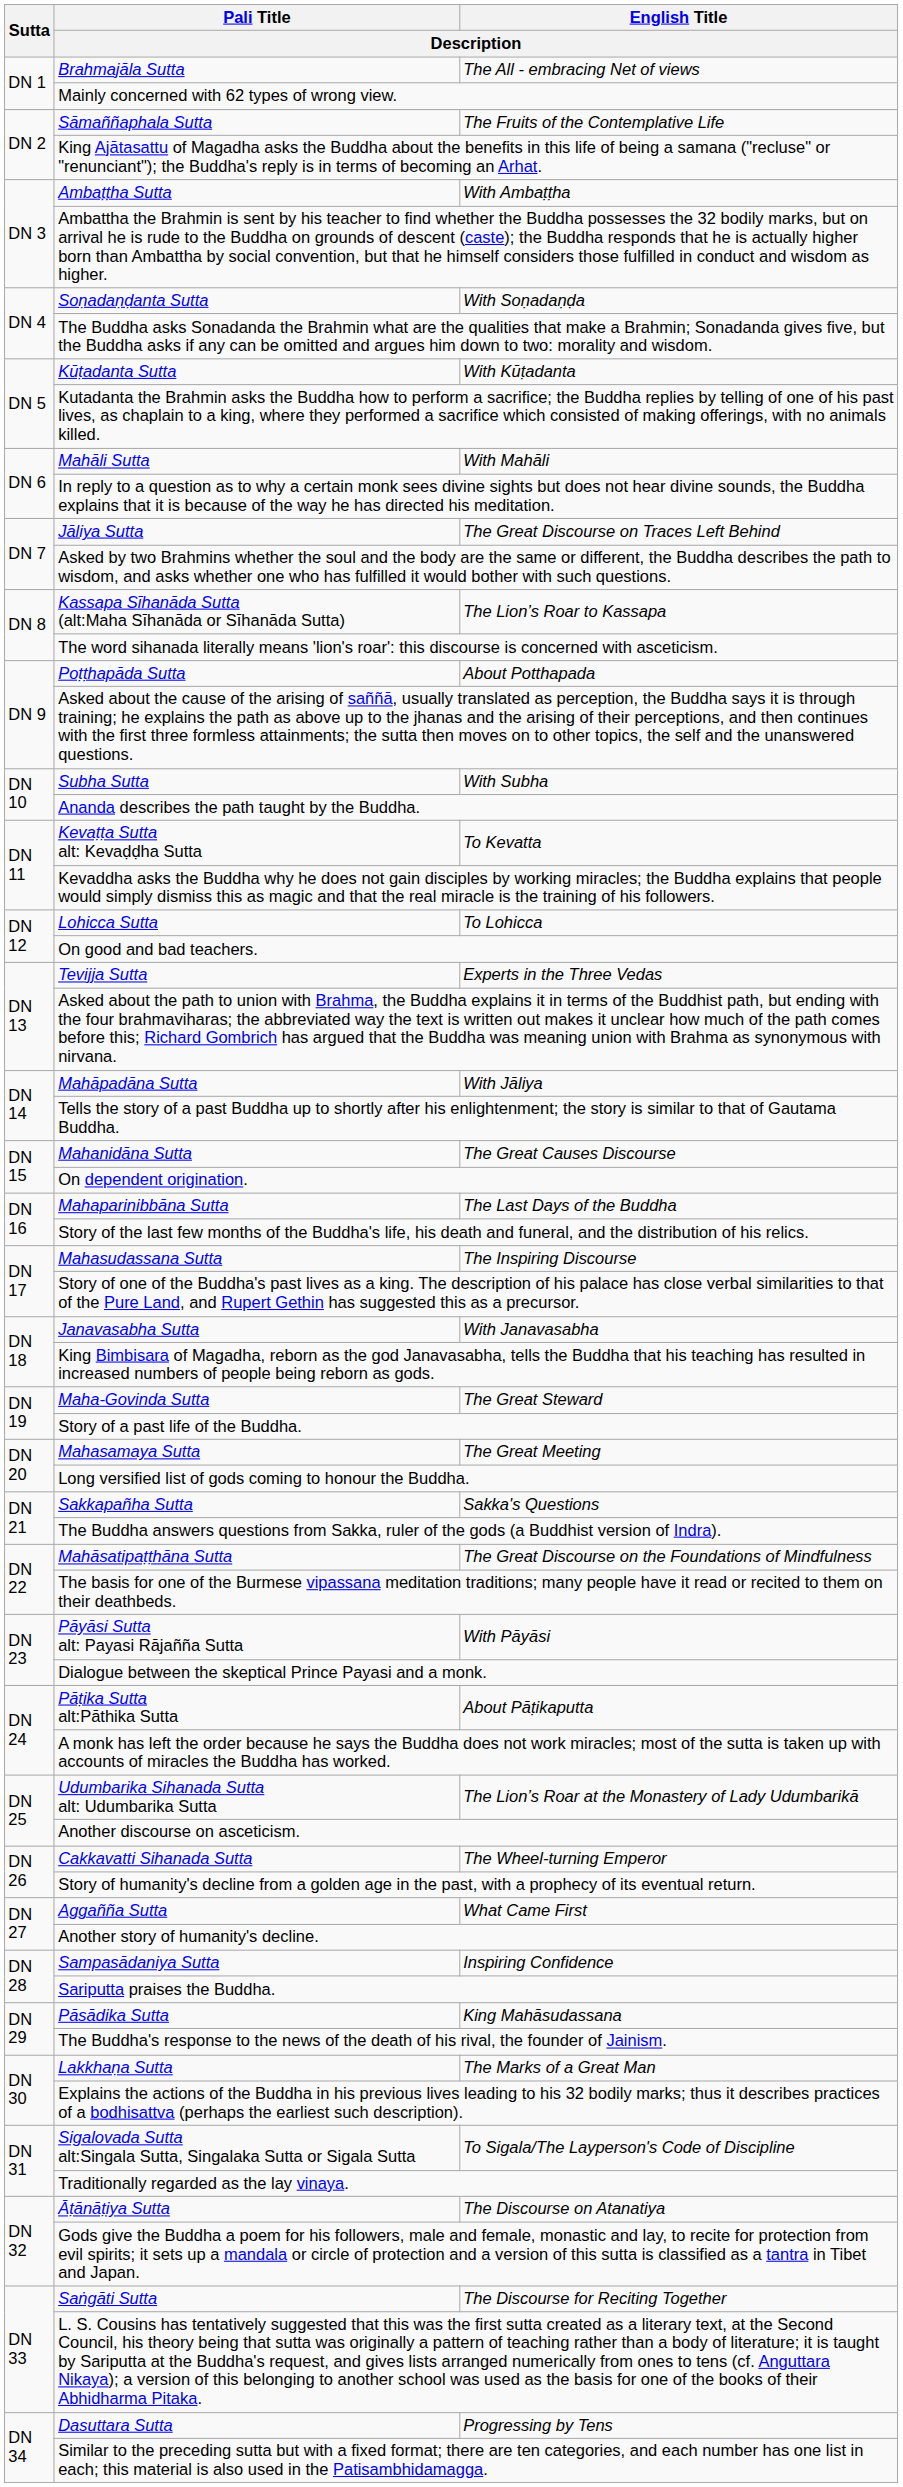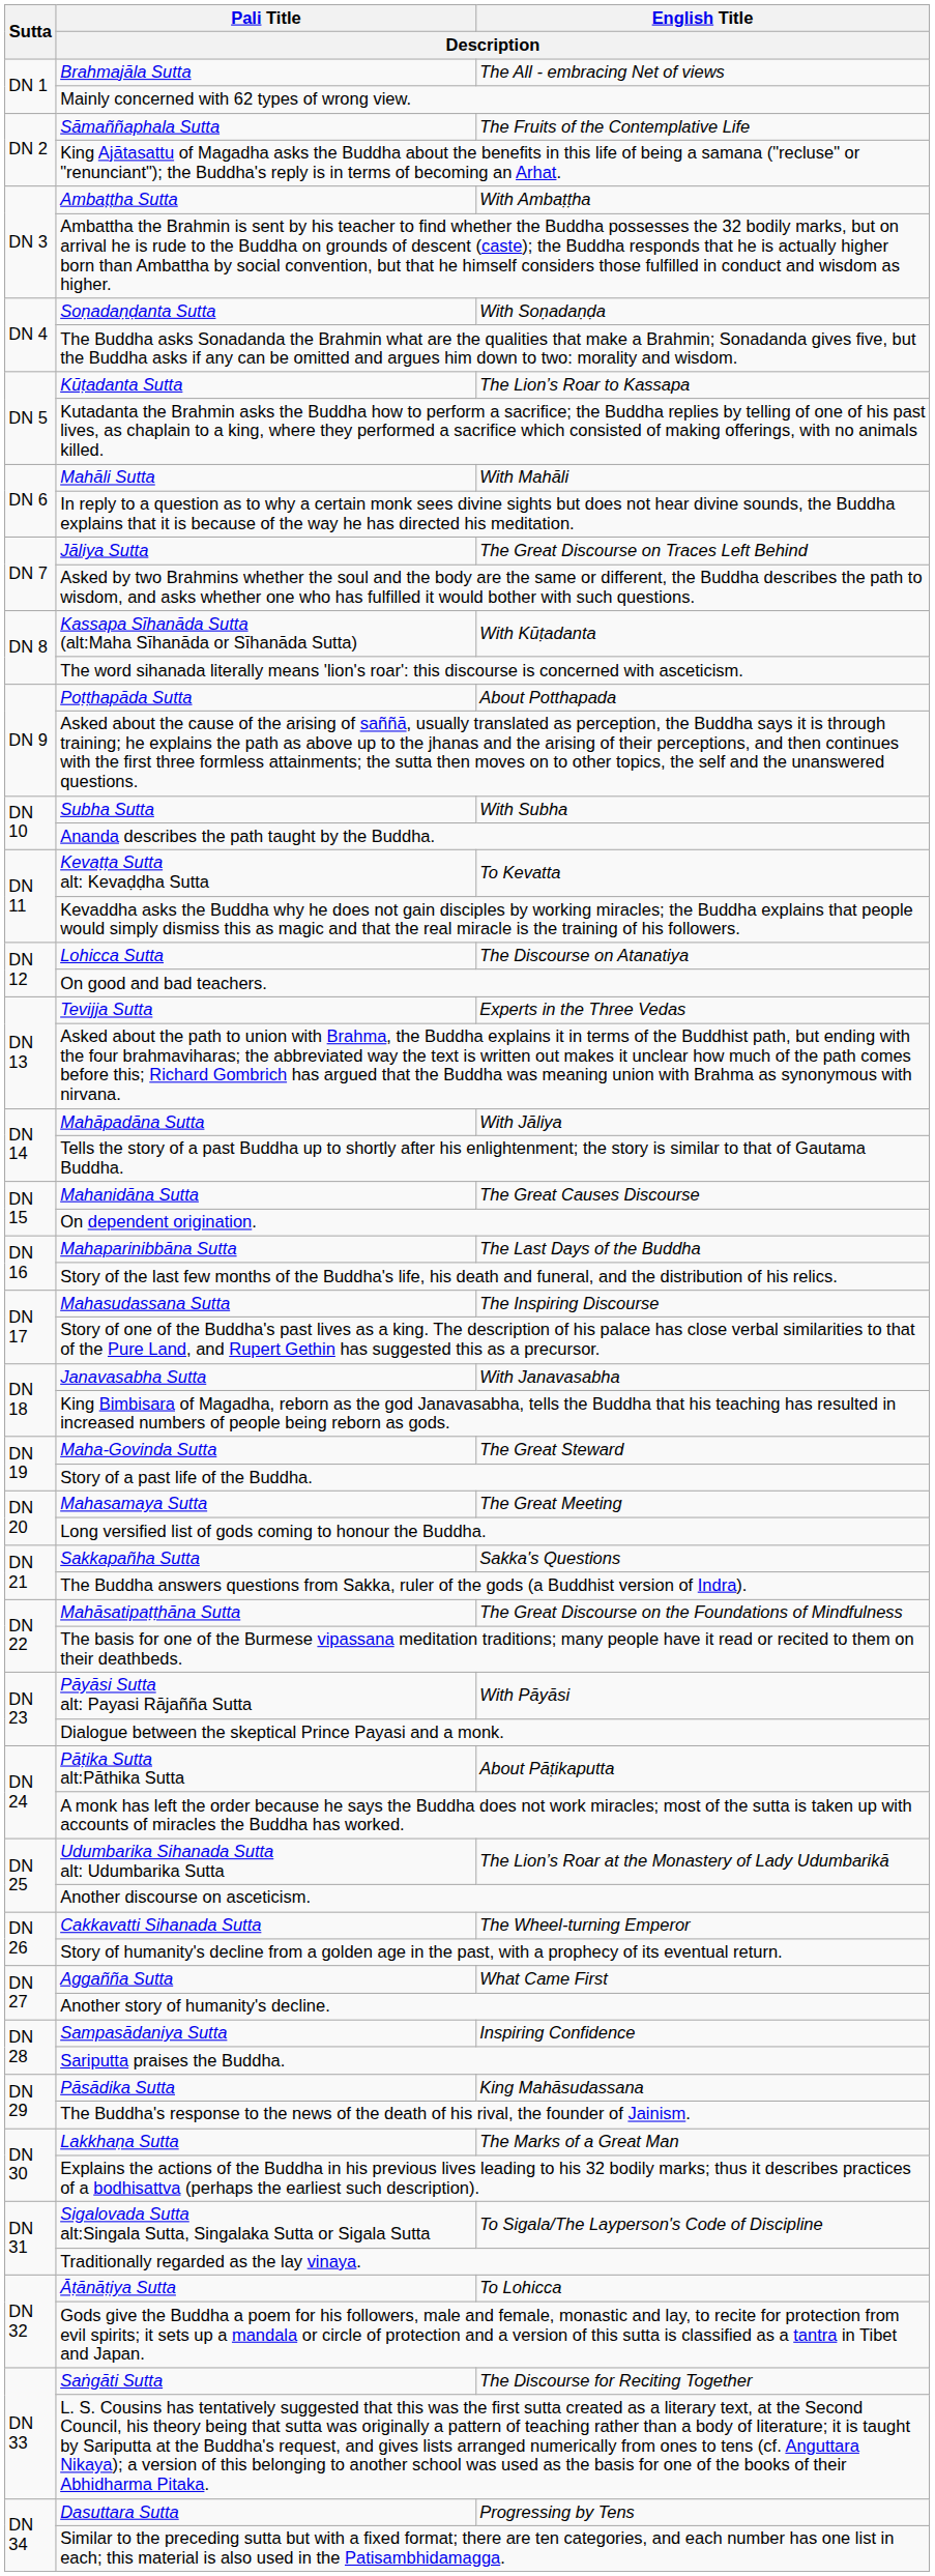Kūṭadanta Sutta | English Title / Description: With Kūṭadanta -> The Lion’s Roar to Kassapa
Kassapa Sīhanāda Sutta (alt:Maha Sīhanāda or Sīhanāda Sutta) | English Title / Description: The Lion’s Roar to Kassapa -> With Kūṭadanta
Lohicca Sutta | English Title / Description: To Lohicca -> The Discourse on Atanatiya
Āṭānāṭiya Sutta | English Title / Description: The Discourse on Atanatiya -> To Lohicca
